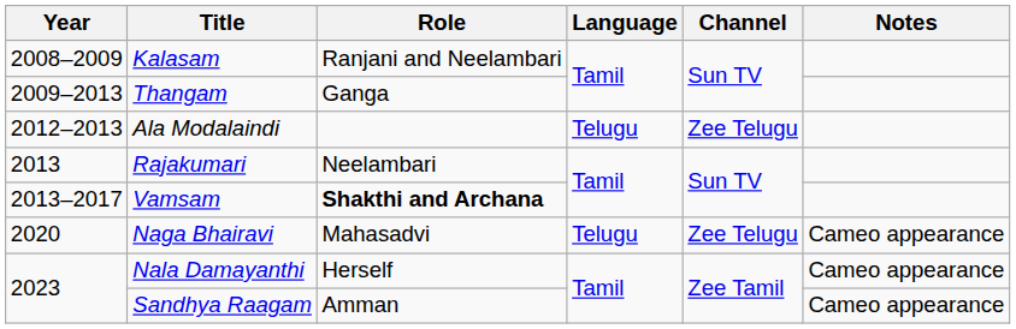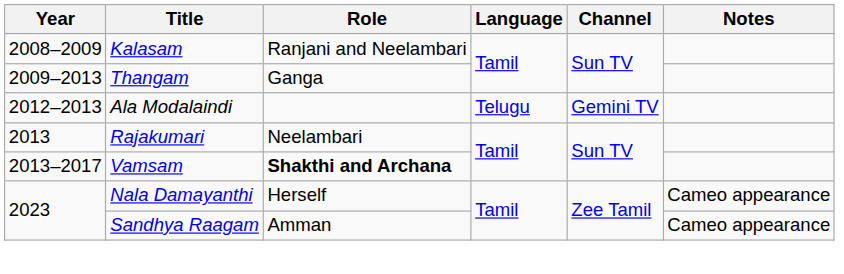Ala Modalaindi | Channel: Zee Telugu -> Gemini TV
- row: 2020 | Naga Bhairavi | Mahasadvi | Telugu | Zee Telugu | Cameo appearance
